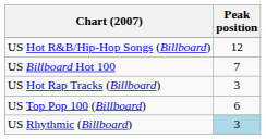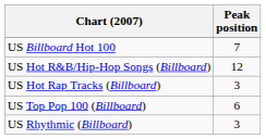rows swapped: US Billboard Hot 100 <-> US Hot R&B/Hip-Hop Songs (Billboard)
US Rhythmic (Billboard) | Peak position: lightblue background -> no background
